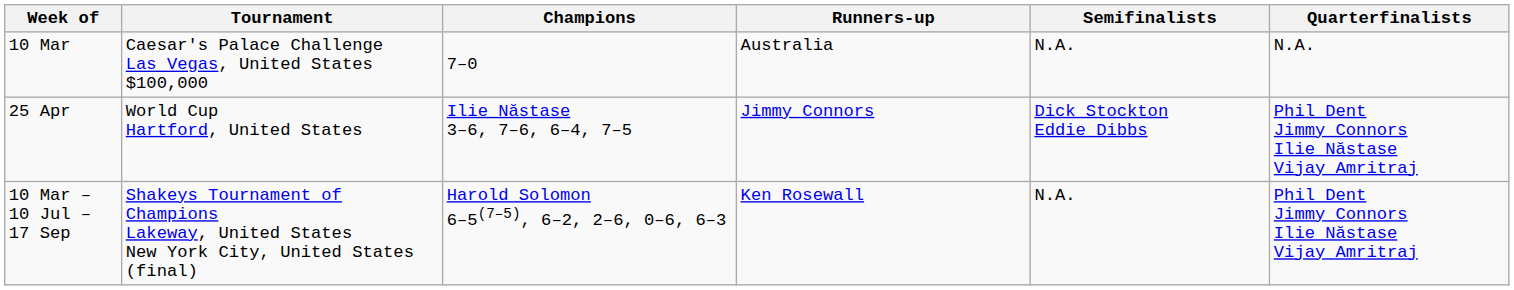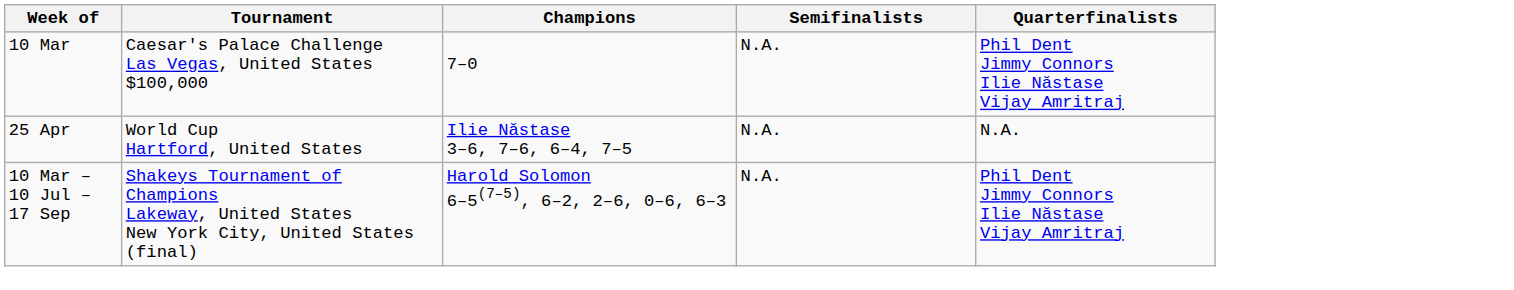- column: Runners-up | Australia | Jimmy Connors | Ken Rosewall
10 Mar | Quarterfinalists: N.A. -> Phil Dent Jimmy Connors Ilie Năstase Vijay Amritraj
25 Apr | Semifinalists: Dick Stockton Eddie Dibbs -> N.A.
25 Apr | Quarterfinalists: Phil Dent Jimmy Connors Ilie Năstase Vijay Amritraj -> N.A.
